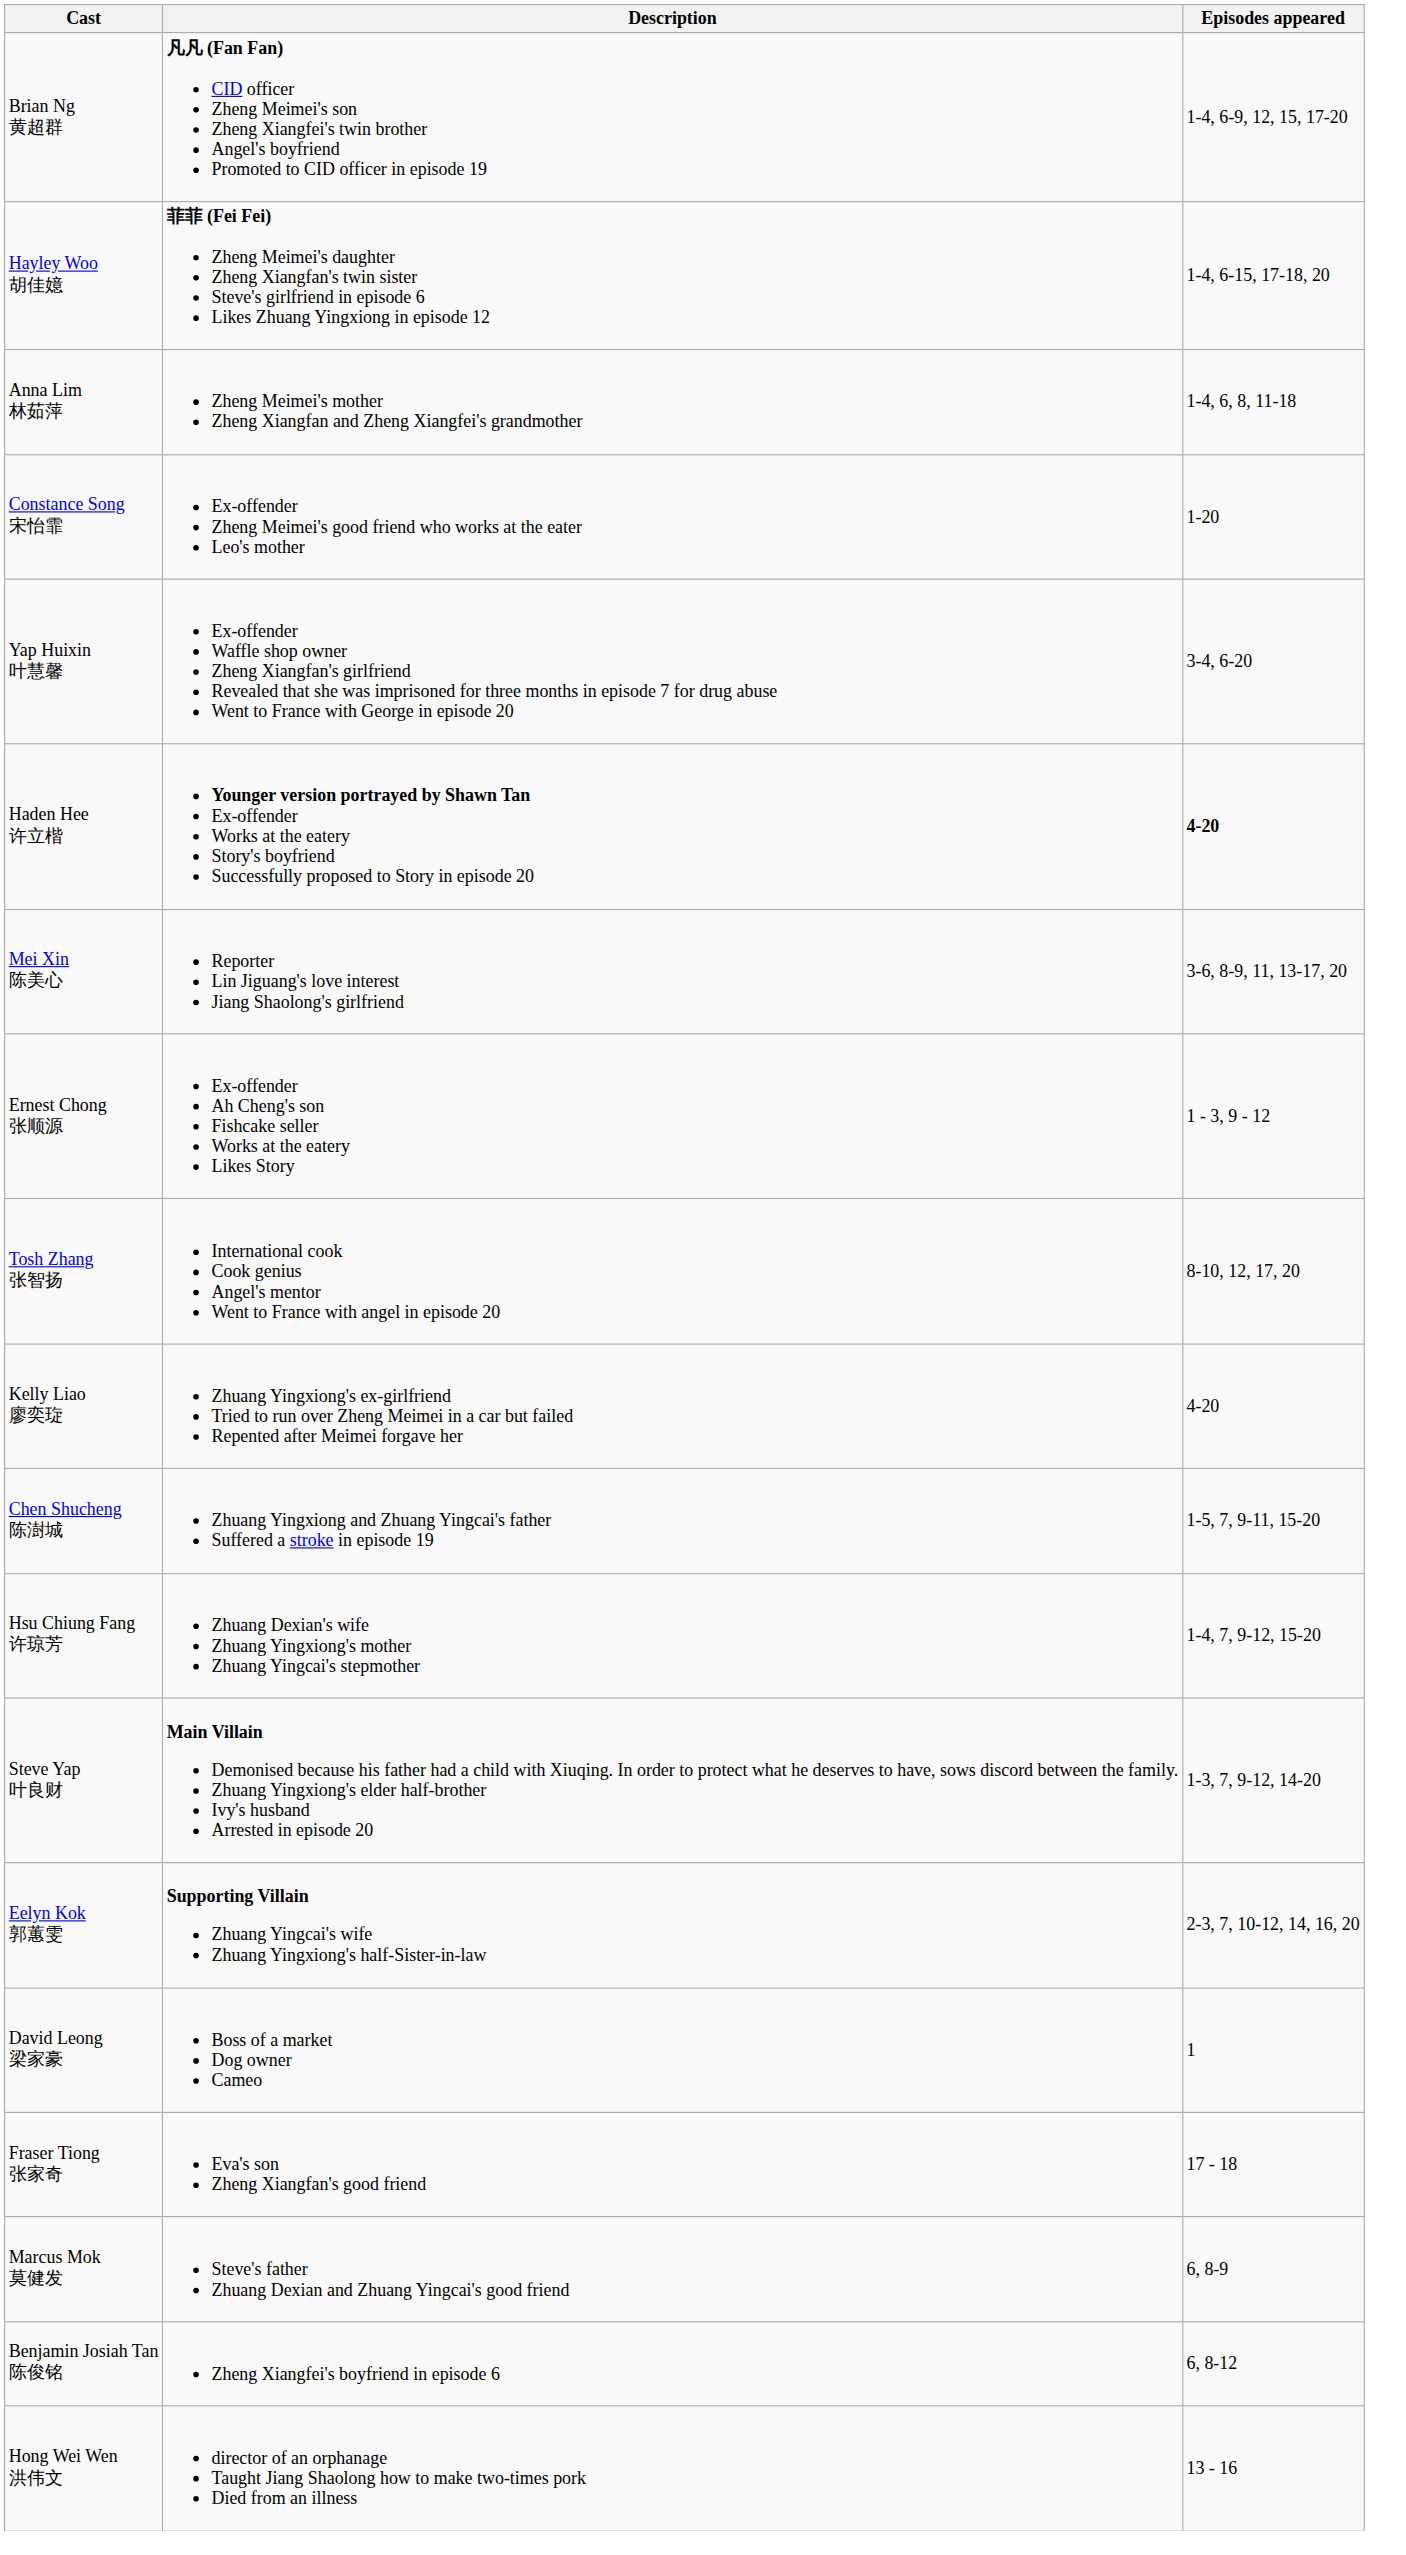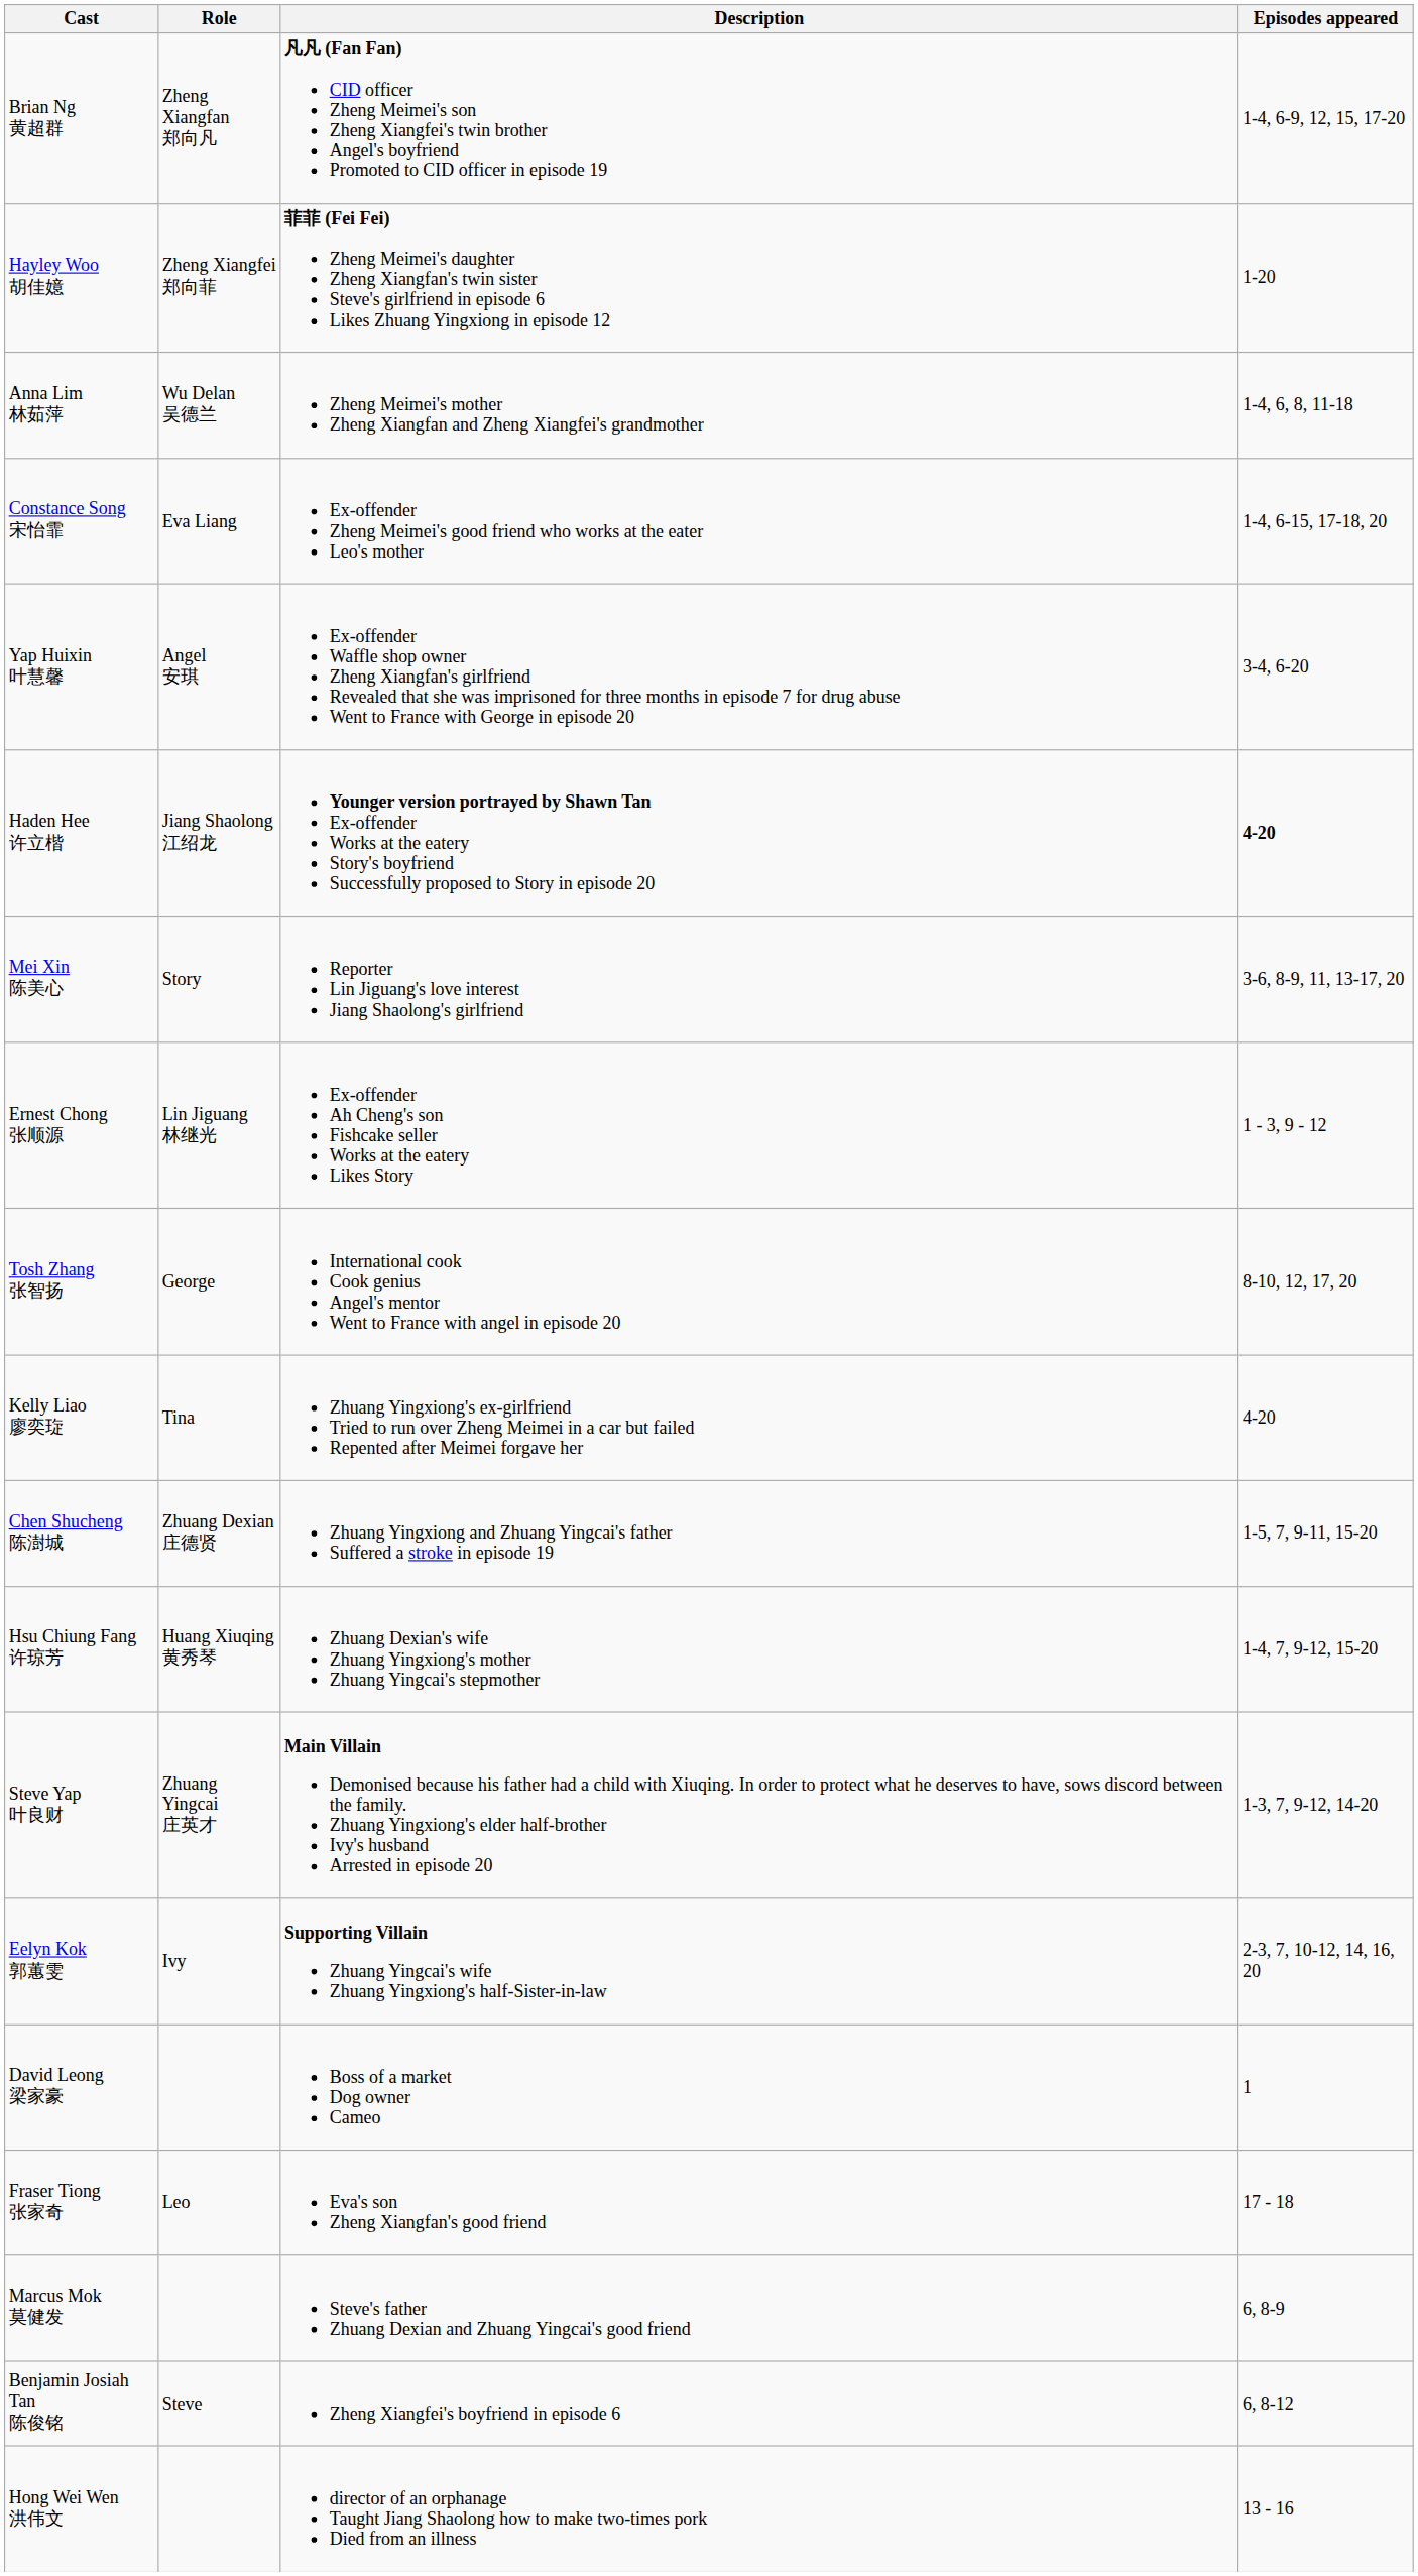+ column: Role | Zheng Xiangfan 郑向凡 | Zheng Xiangfei 郑向菲 | Wu Delan 吴德兰 | Eva Liang | Angel 安琪 | Jiang Shaolong 江绍龙 | Story | Lin Jiguang 林继光 | George | Tina | Zhuang Dexian 庄德贤 | Huang Xiuqing 黄秀琴 | Zhuang Yingcai 庄英才 | Ivy | Leo | Steve
Hayley Woo 胡佳嬑 | Episodes appeared: 1-4, 6-15, 17-18, 20 -> 1-20
Constance Song 宋怡霏 | Episodes appeared: 1-20 -> 1-4, 6-15, 17-18, 20
